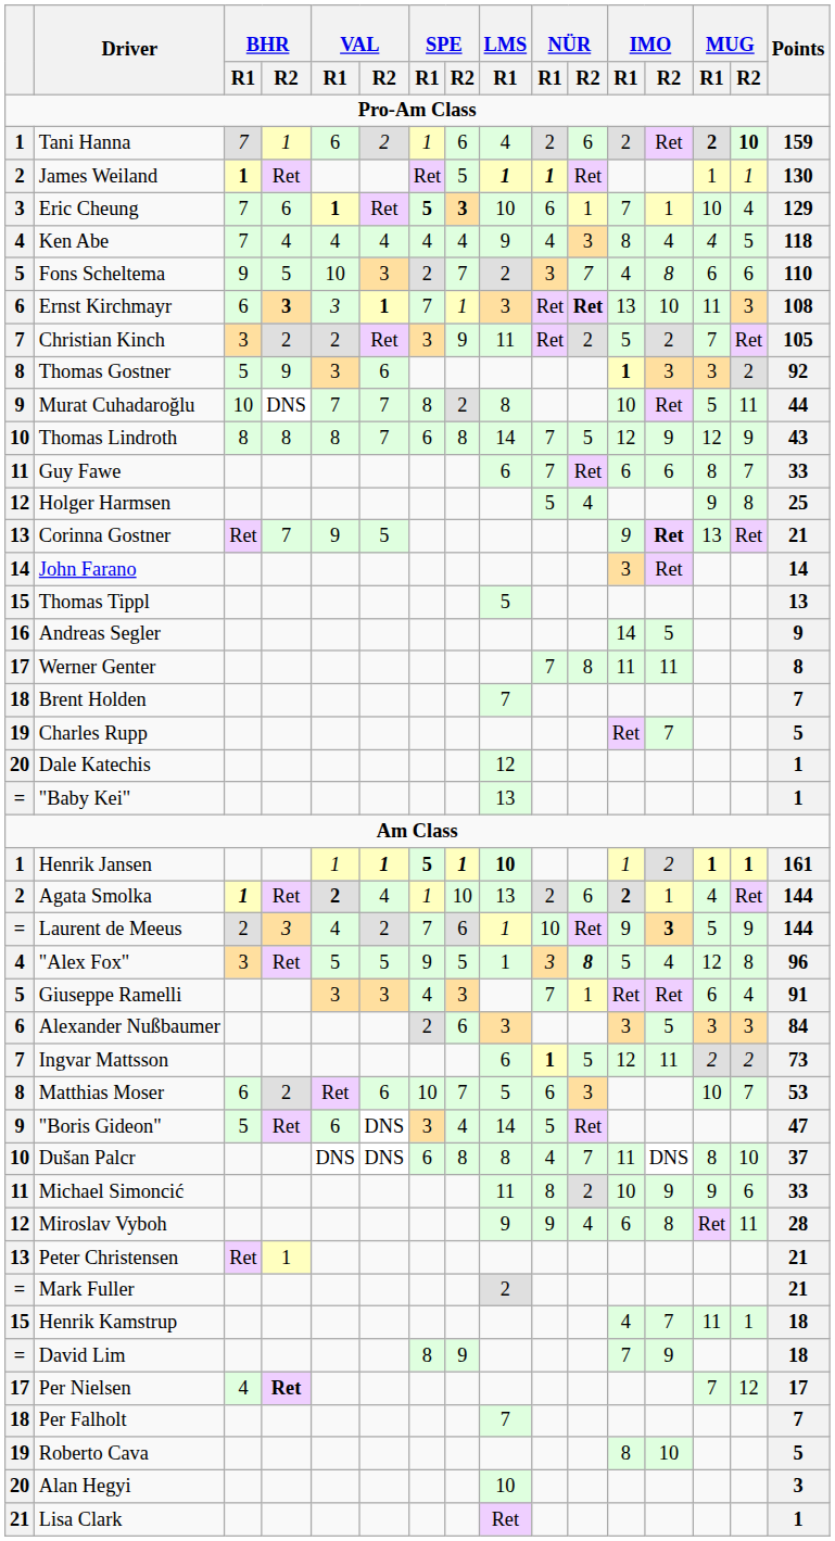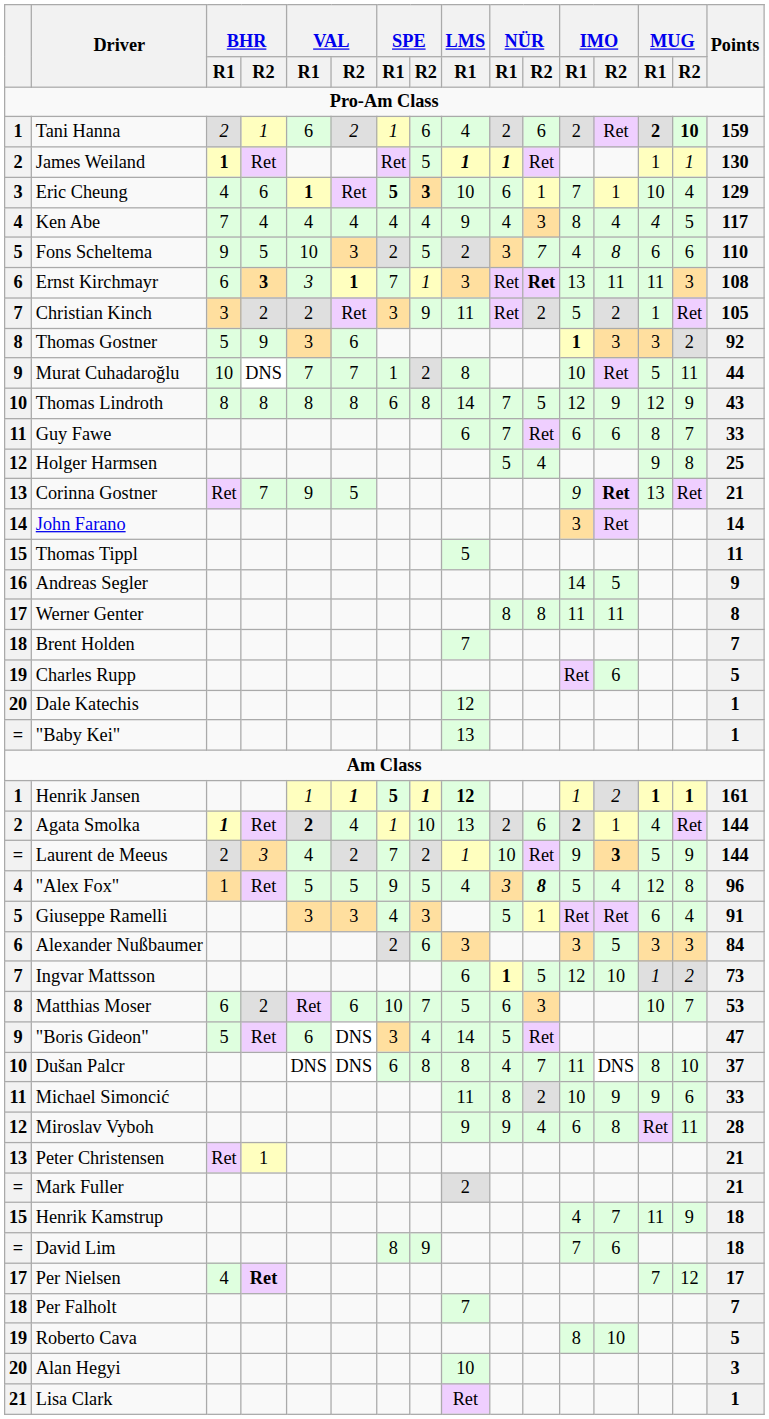Tani Hanna | BHR / R1: 7 -> 2
Eric Cheung | BHR / R1: 7 -> 4
Ken Abe | Points: 118 -> 117
Fons Scheltema | SPE / R2: 7 -> 5
Ernst Kirchmayr | IMO / R2: 10 -> 11
Christian Kinch | MUG / R1: 7 -> 1
Murat Cuhadaroğlu | SPE / R1: 8 -> 1
Thomas Lindroth | VAL / R2: 7 -> 8
Thomas Tippl | Points: 13 -> 11
Werner Genter | NÜR / R1: 7 -> 8
Charles Rupp | IMO / R2: 7 -> 6
Henrik Jansen | LMS / R1: 10 -> 12
Laurent de Meeus | SPE / R2: 6 -> 2
"Alex Fox" | BHR / R1: 3 -> 1
"Alex Fox" | LMS / R1: 1 -> 4
Giuseppe Ramelli | NÜR / R1: 7 -> 5
Ingvar Mattsson | IMO / R2: 11 -> 10
Ingvar Mattsson | MUG / R1: 2 -> 1
Henrik Kamstrup | MUG / R2: 1 -> 9
David Lim | IMO / R2: 9 -> 6
